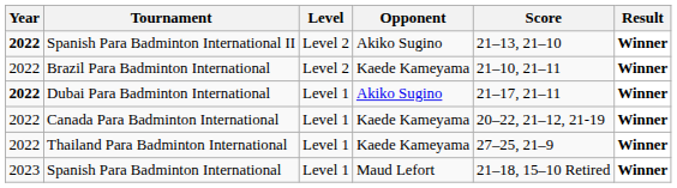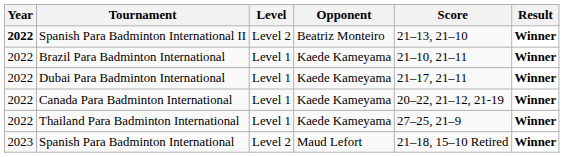Spanish Para Badminton International II | Opponent: Akiko Sugino -> Beatriz Monteiro
Brazil Para Badminton International | Level: Level 2 -> Level 1
Dubai Para Badminton International | Year: bold -> normal
Dubai Para Badminton International | Opponent: Akiko Sugino -> Kaede Kameyama
Spanish Para Badminton International | Level: Level 1 -> Level 2
